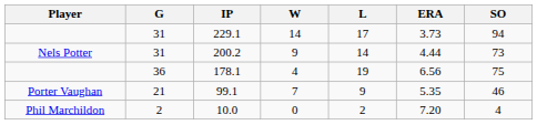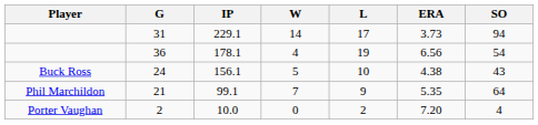- row: Nels Potter | 31 | 200.2 | 9 | 14 | 4.44 | 73
178.1 | SO: 75 -> 54
+ row: Buck Ross | 24 | 156.1 | 5 | 10 | 4.38 | 43
99.1 | Player: Porter Vaughan -> Phil Marchildon
99.1 | SO: 46 -> 64
10.0 | Player: Phil Marchildon -> Porter Vaughan
